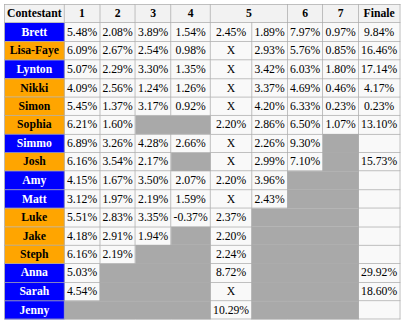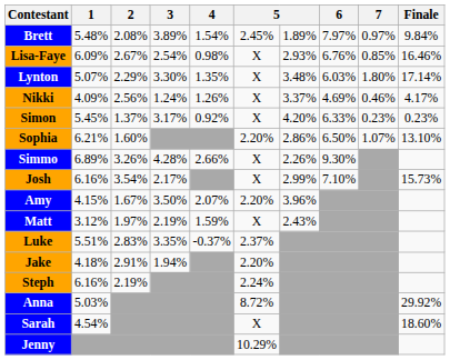Lisa-Faye | 6: 5.76% -> 6.76%
Lynton | column 7: 3.42% -> 3.48%
